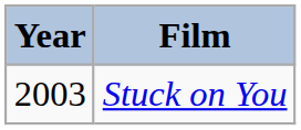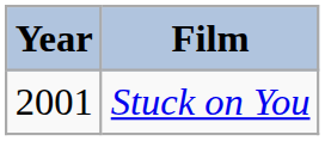Stuck on You | Year: 2003 -> 2001
